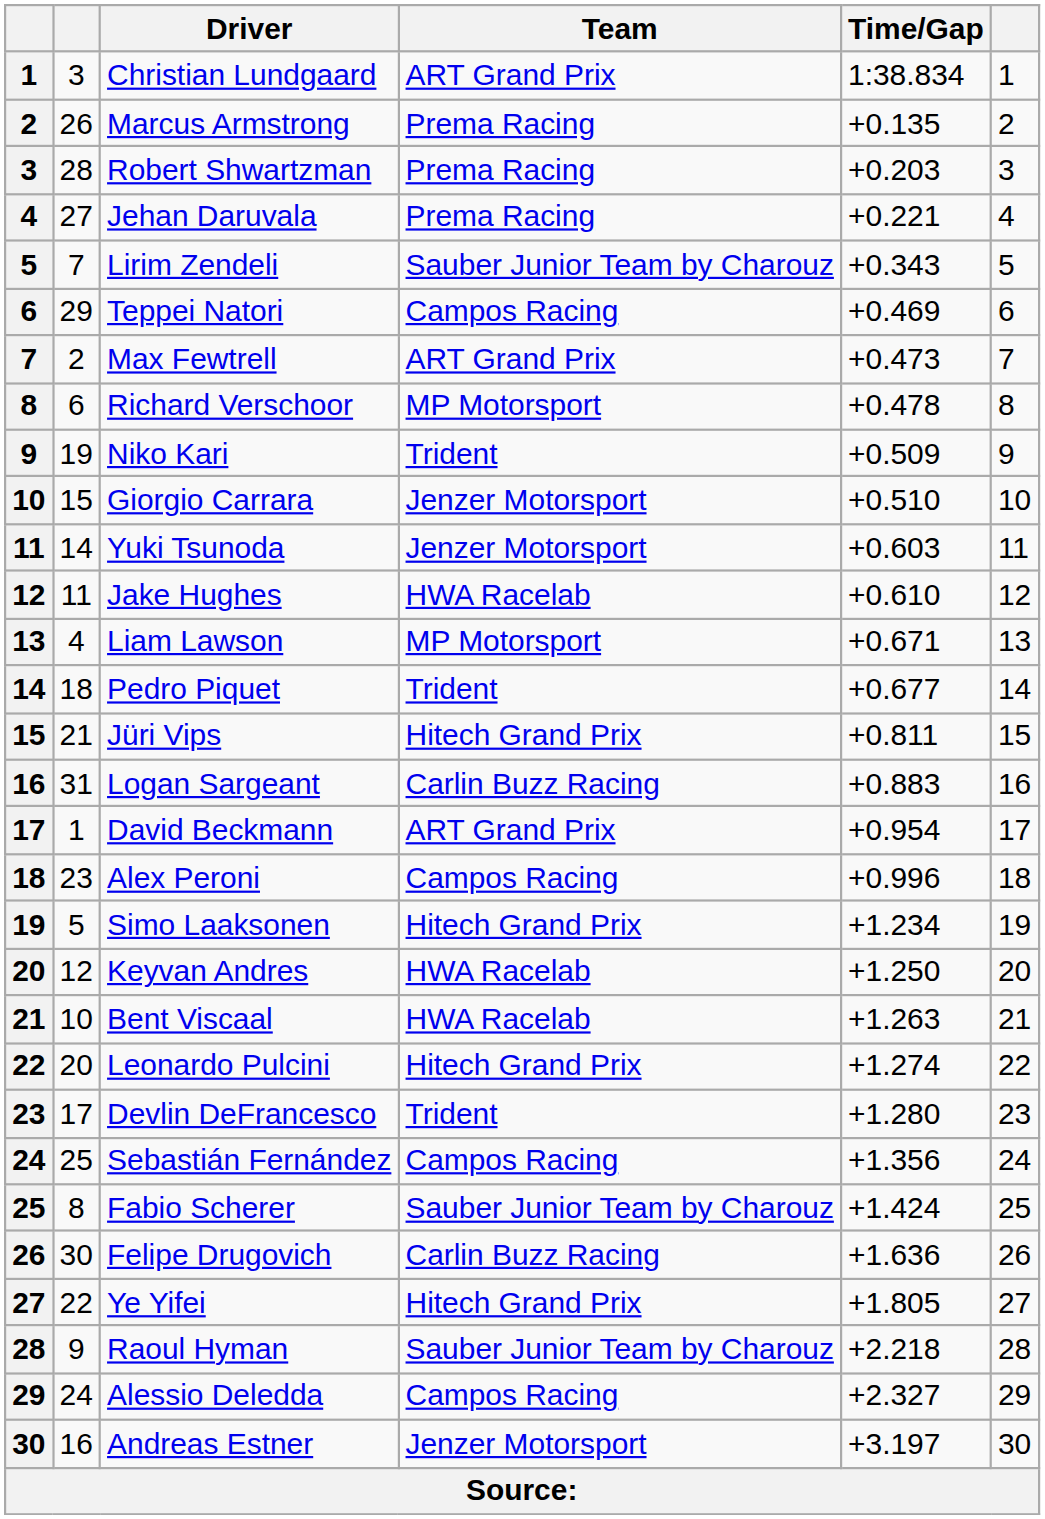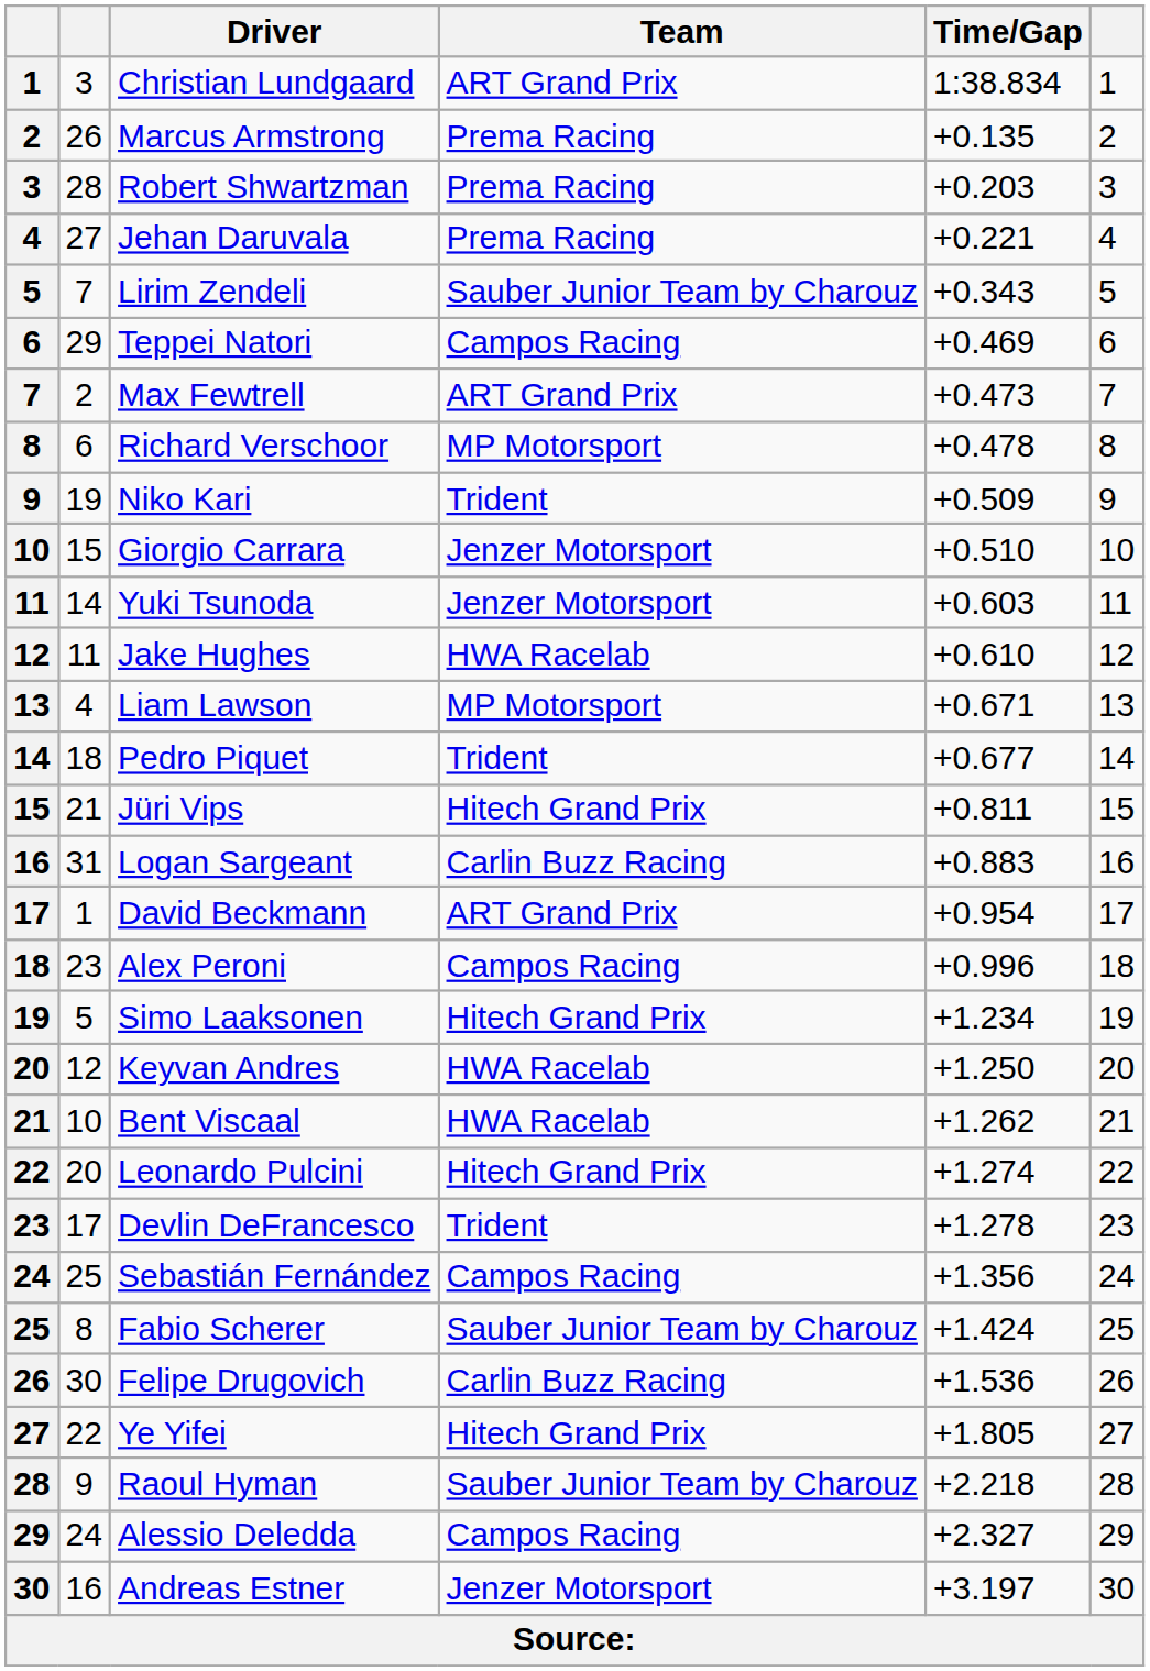Bent Viscaal | Time/Gap: +1.263 -> +1.262
Devlin DeFrancesco | Time/Gap: +1.280 -> +1.278
Felipe Drugovich | Time/Gap: +1.636 -> +1.536
